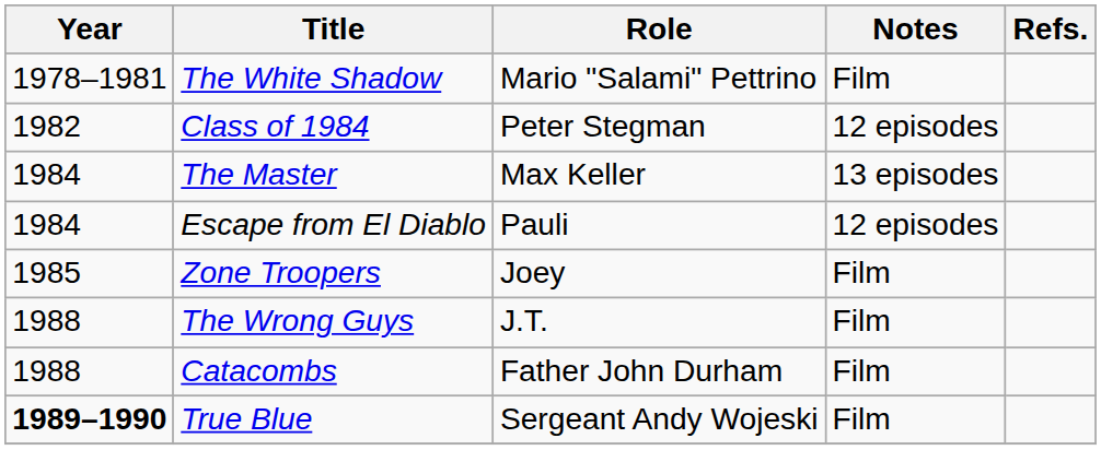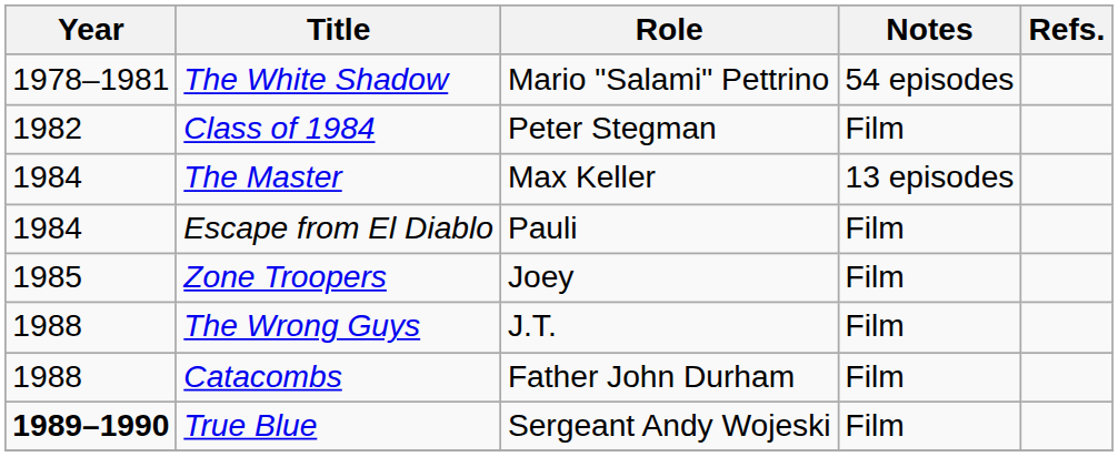The White Shadow | Notes: Film -> 54 episodes
Class of 1984 | Notes: 12 episodes -> Film
Escape from El Diablo | Notes: 12 episodes -> Film
